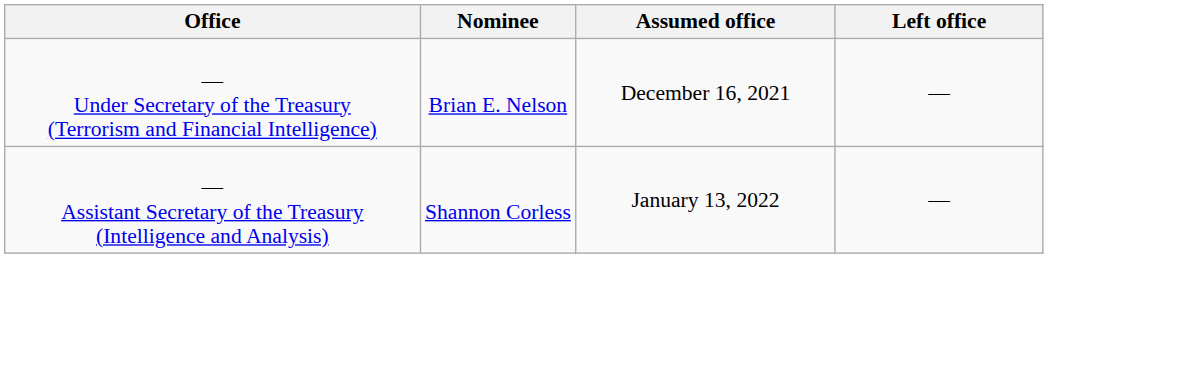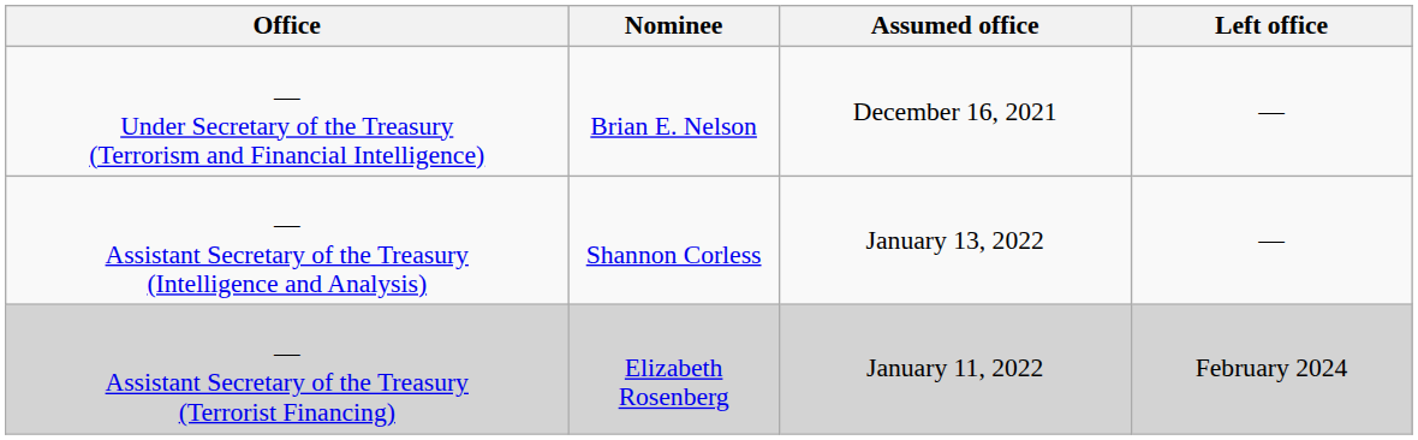+ row: — Assistant Secretary of the Treasury (Terrorist Financing) | Elizabeth Rosenberg | January 11, 2022 | February 2024
